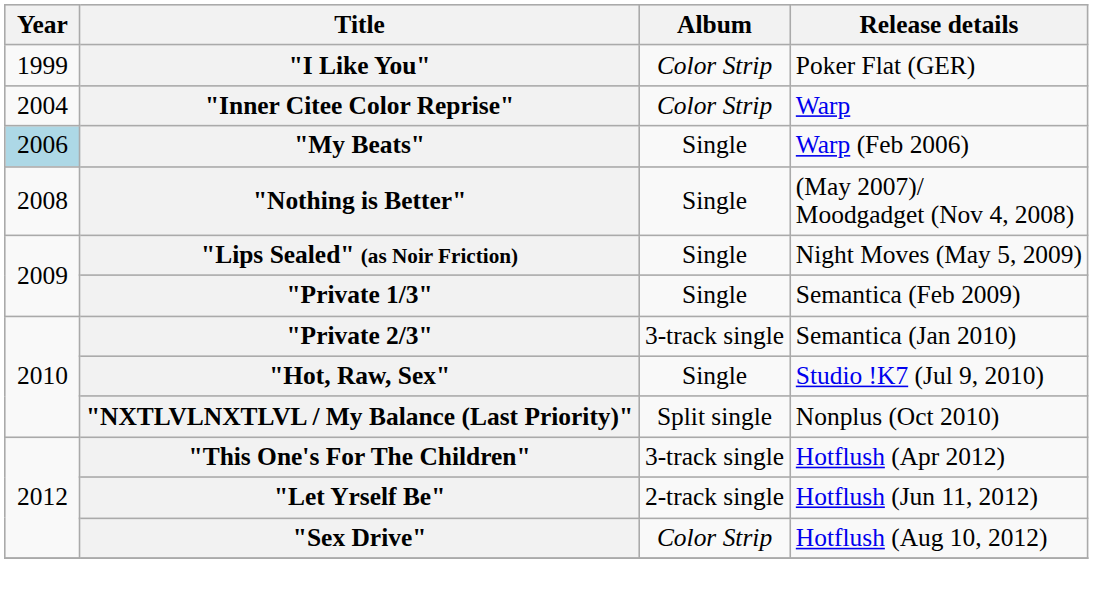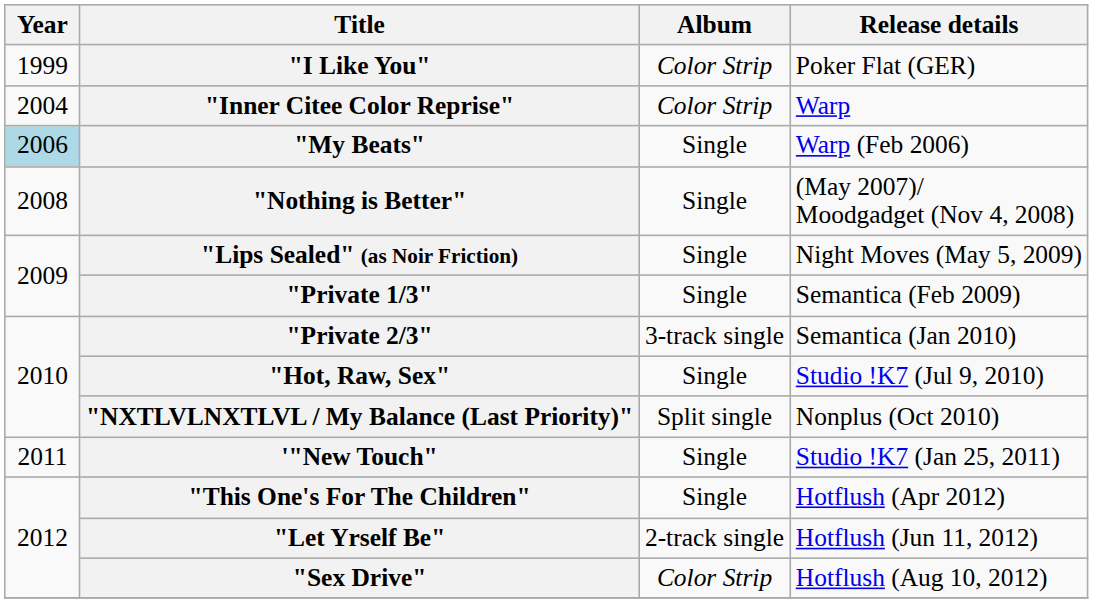+ row: 2011 | '"New Touch" | Single | Studio !K7 (Jan 25, 2011)
"This One's For The Children" | Album: 3-track single -> Single
